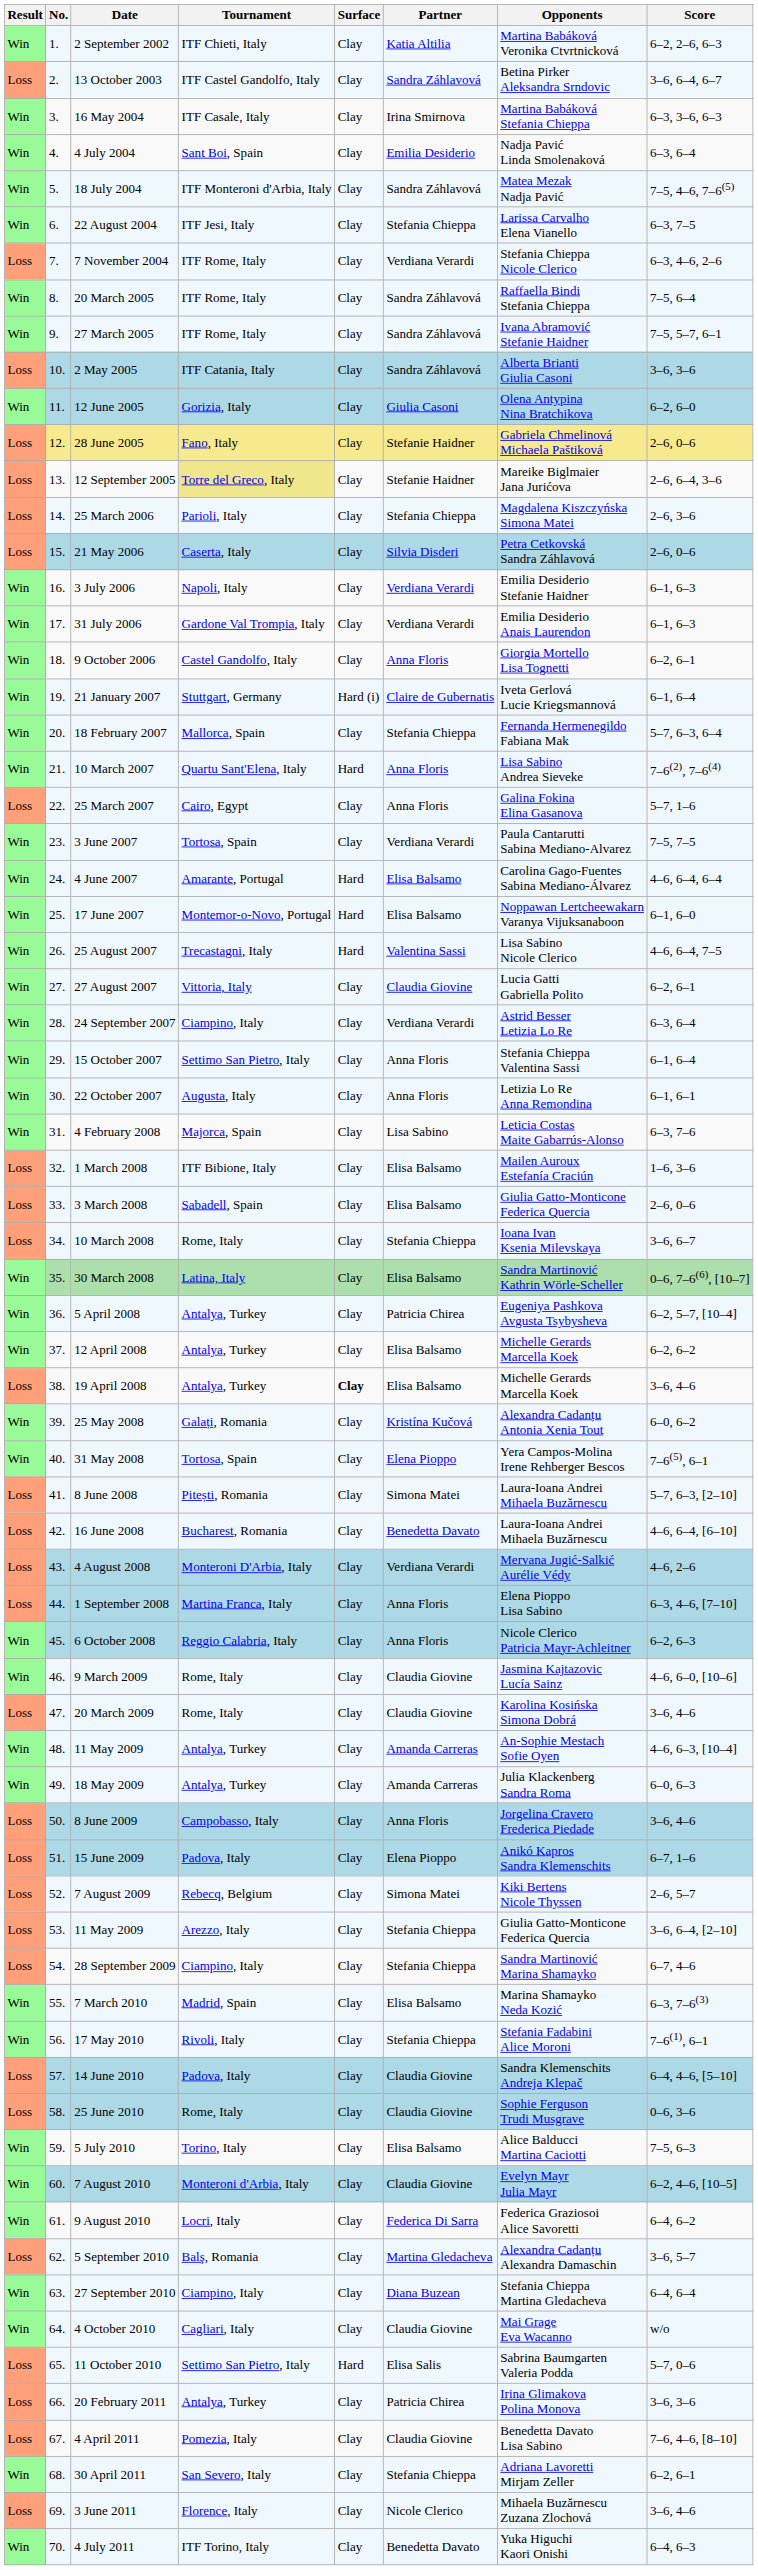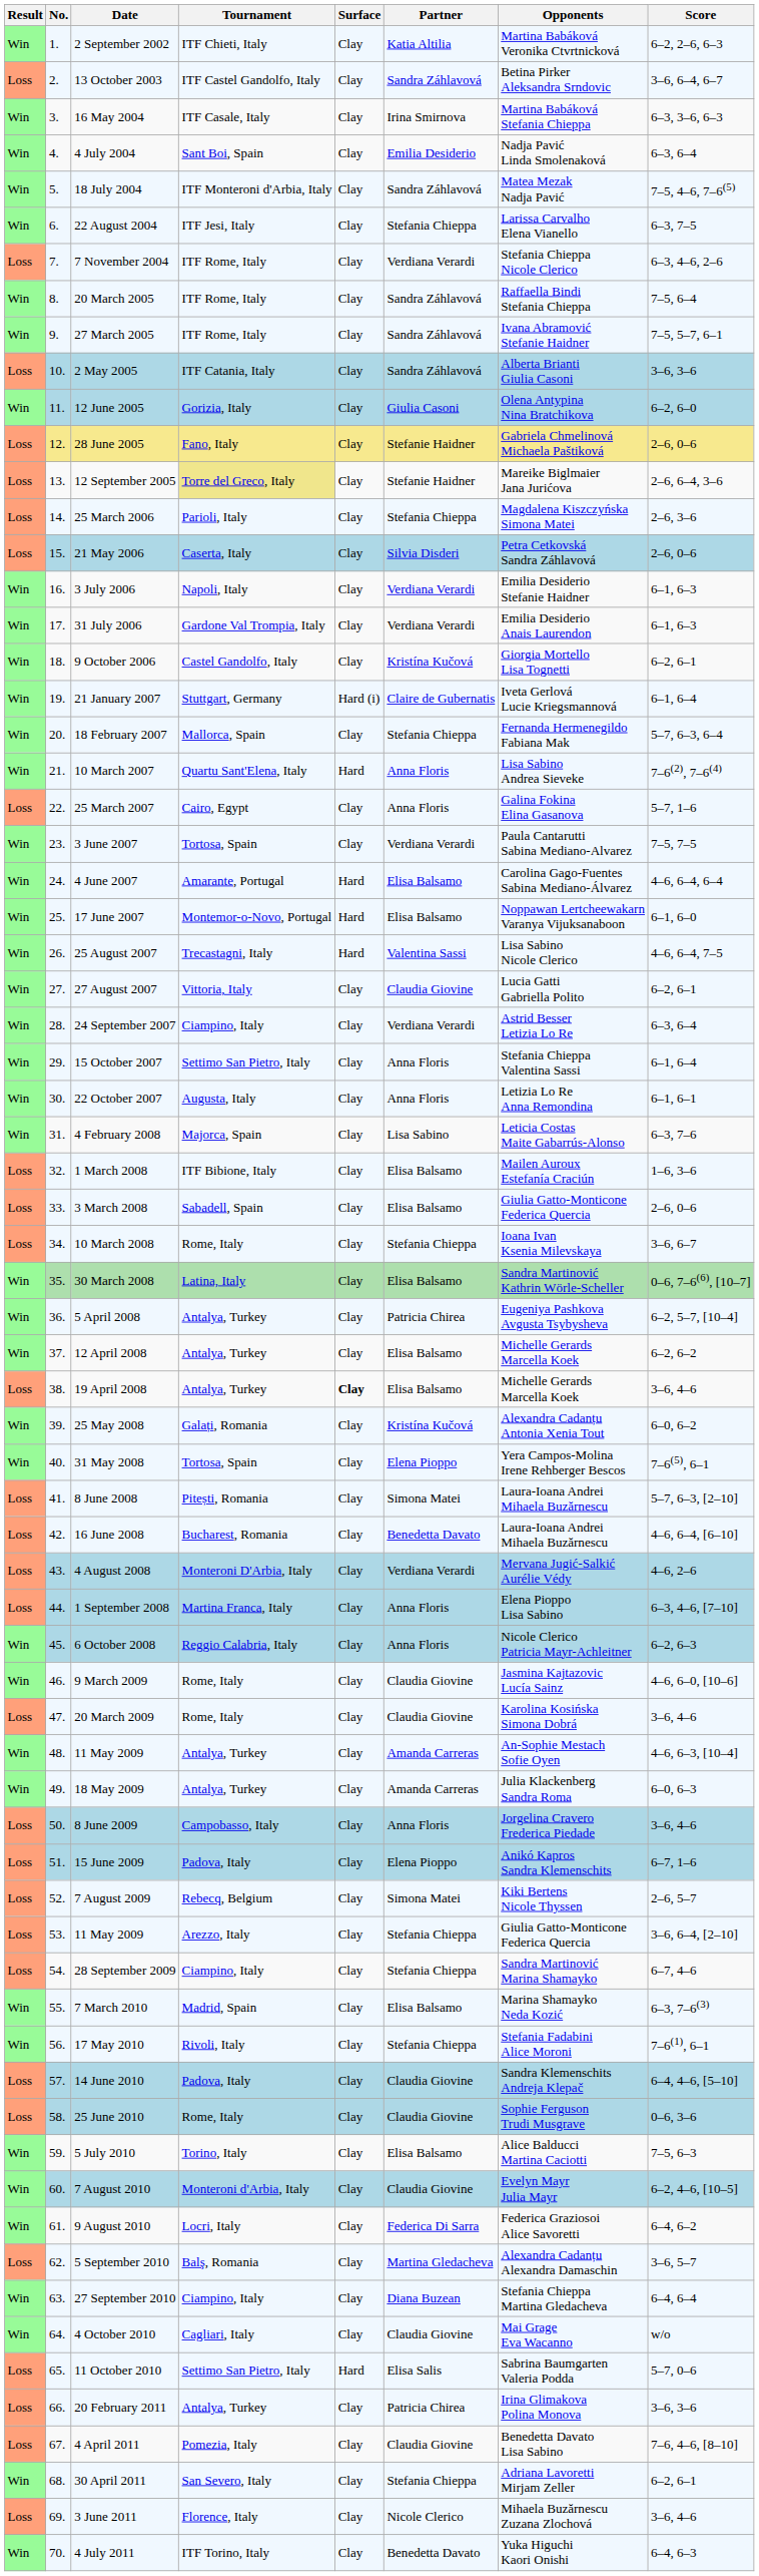9 October 2006 | Partner: Anna Floris -> Kristína Kučová
